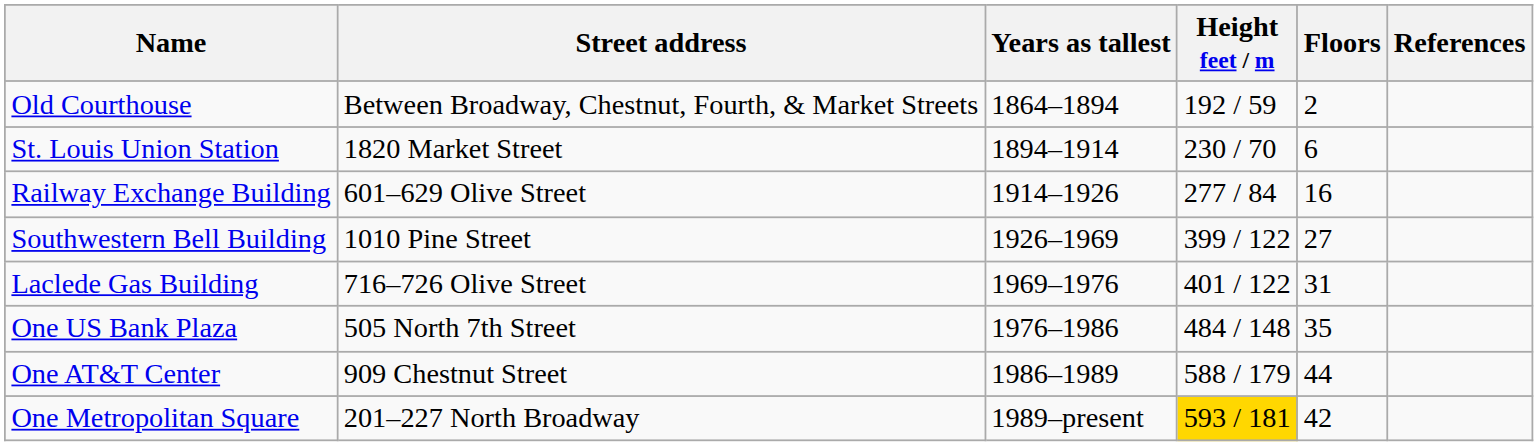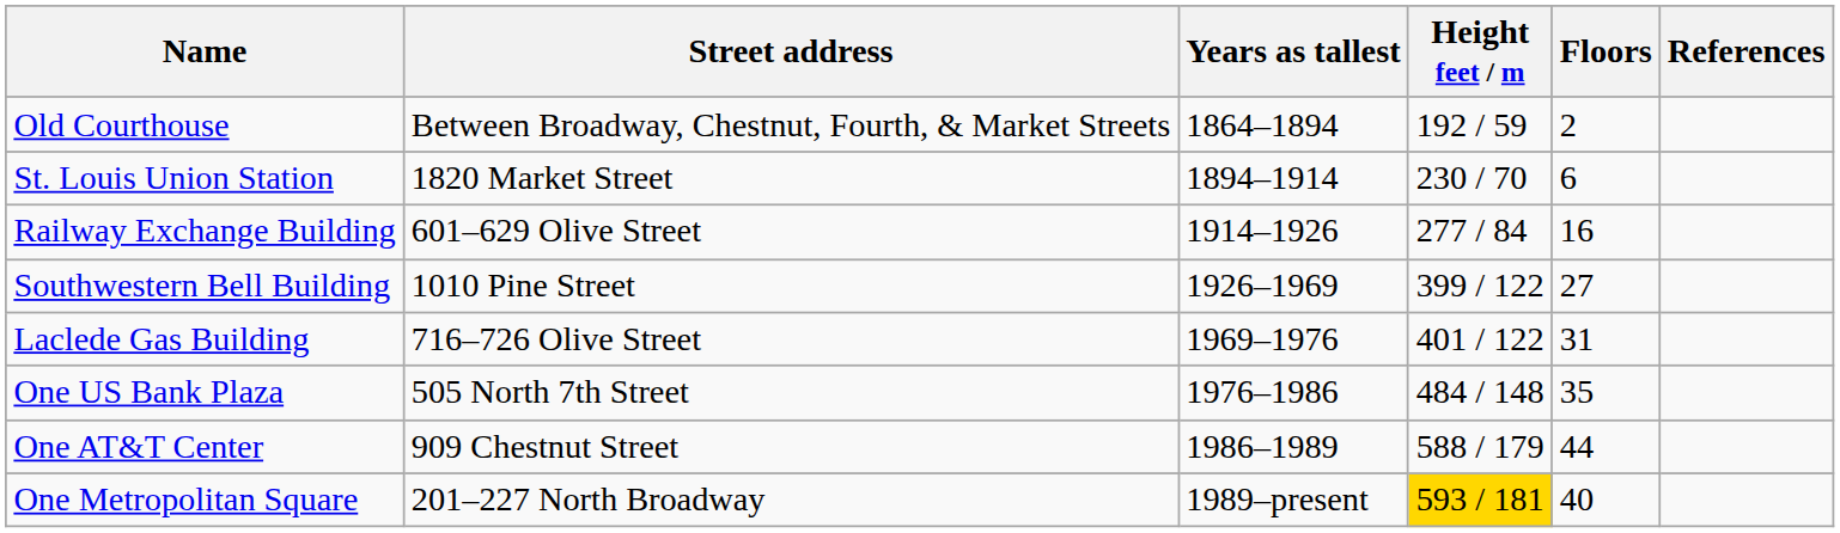One Metropolitan Square | Floors: 42 -> 40
